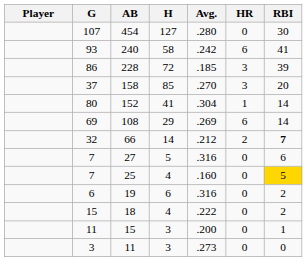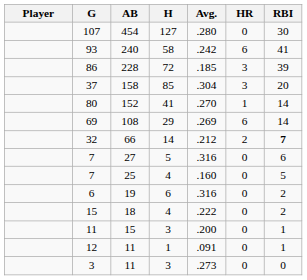37 | Avg.: .270 -> .304
80 | Avg.: .304 -> .270
7 / 25 | RBI: gold background -> no background
+ row: 12 | 11 | 1 | .091 | 0 | 1
